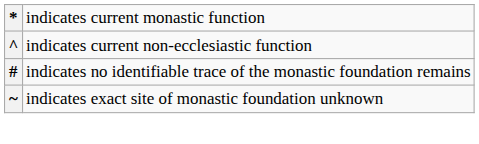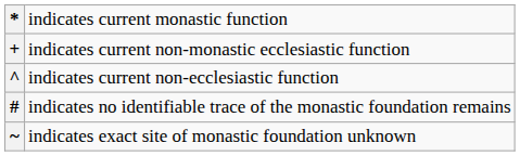+ row: + | indicates current non-monastic ecclesiastic function
